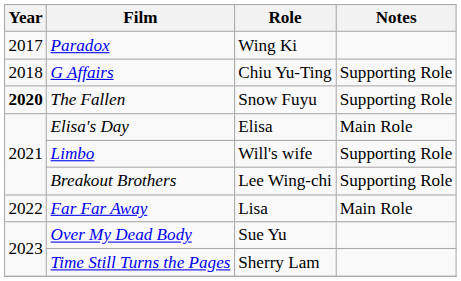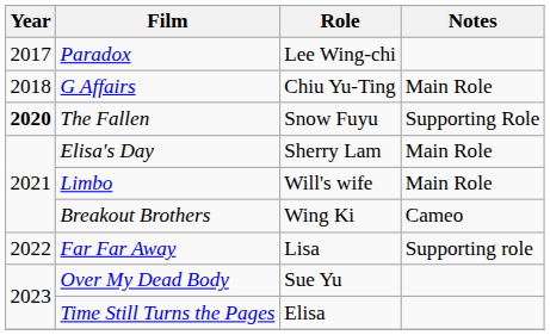Paradox | Role: Wing Ki -> Lee Wing-chi
G Affairs | Notes: Supporting Role -> Main Role
Elisa's Day | Role: Elisa -> Sherry Lam
Limbo | Notes: Supporting Role -> Main Role
Breakout Brothers | Role: Lee Wing-chi -> Wing Ki
Breakout Brothers | Notes: Supporting Role -> Cameo
Far Far Away | Notes: Main Role -> Supporting role
Time Still Turns the Pages | Role: Sherry Lam -> Elisa
